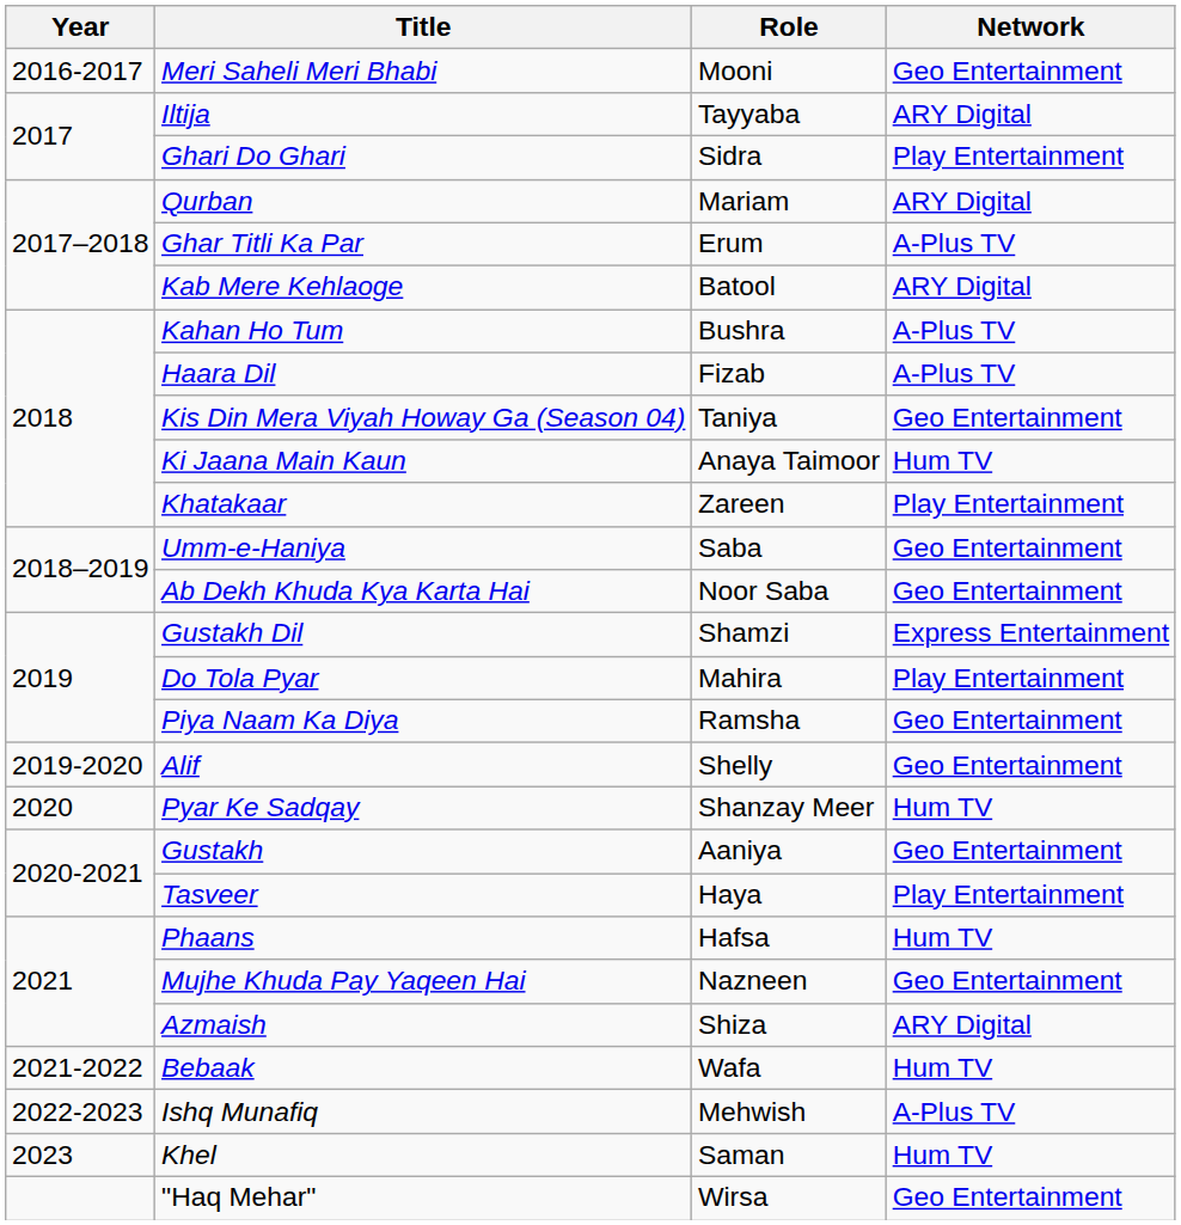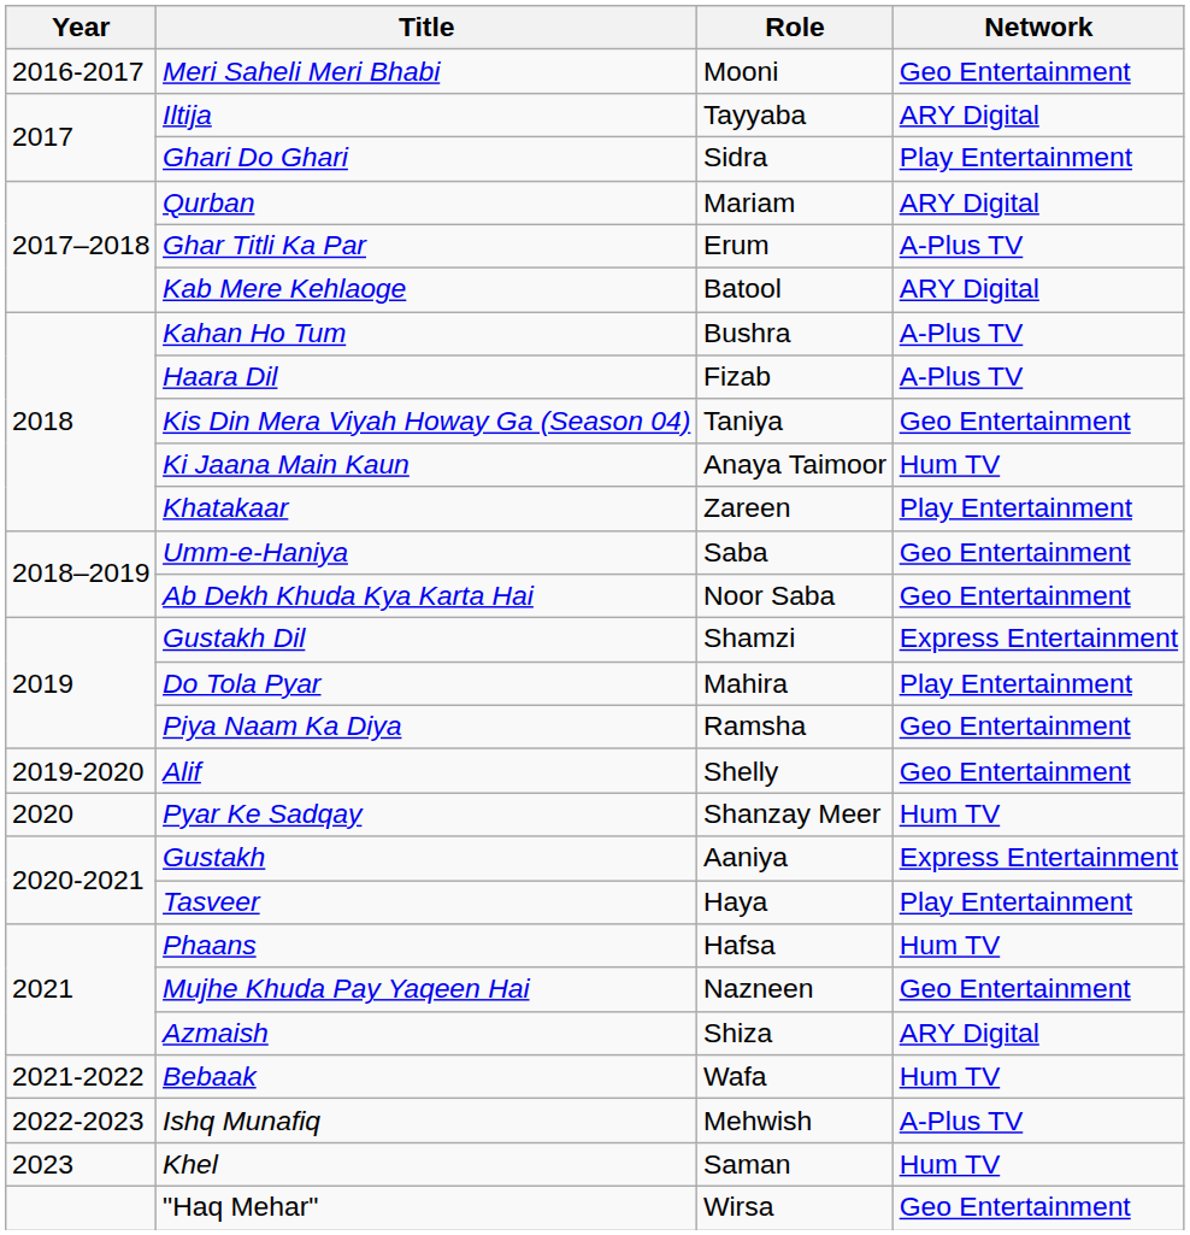Gustakh | Network: Geo Entertainment -> Express Entertainment
